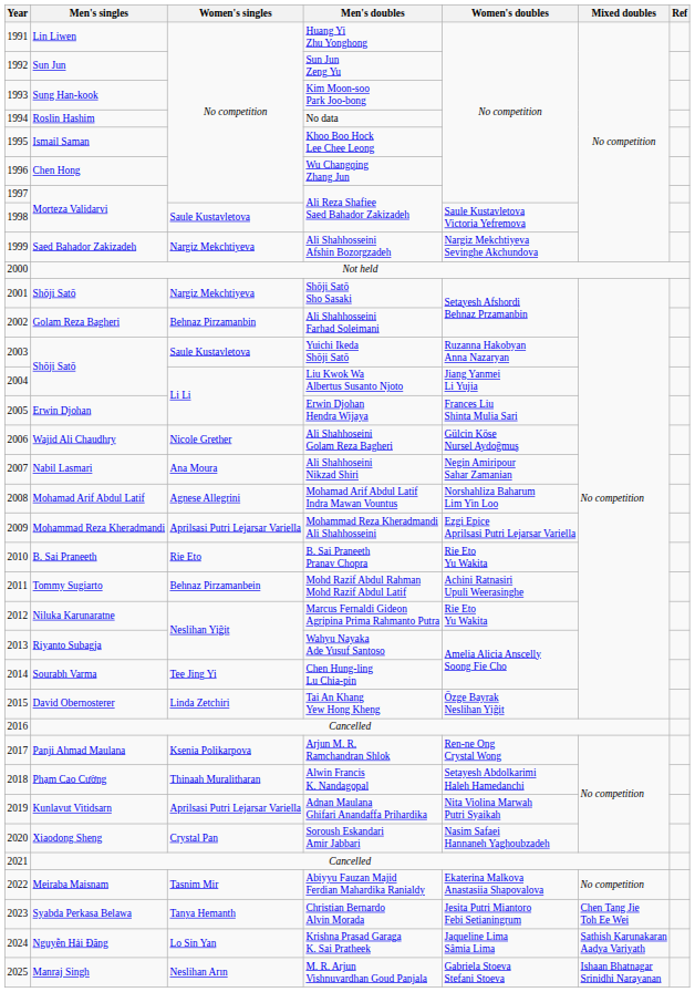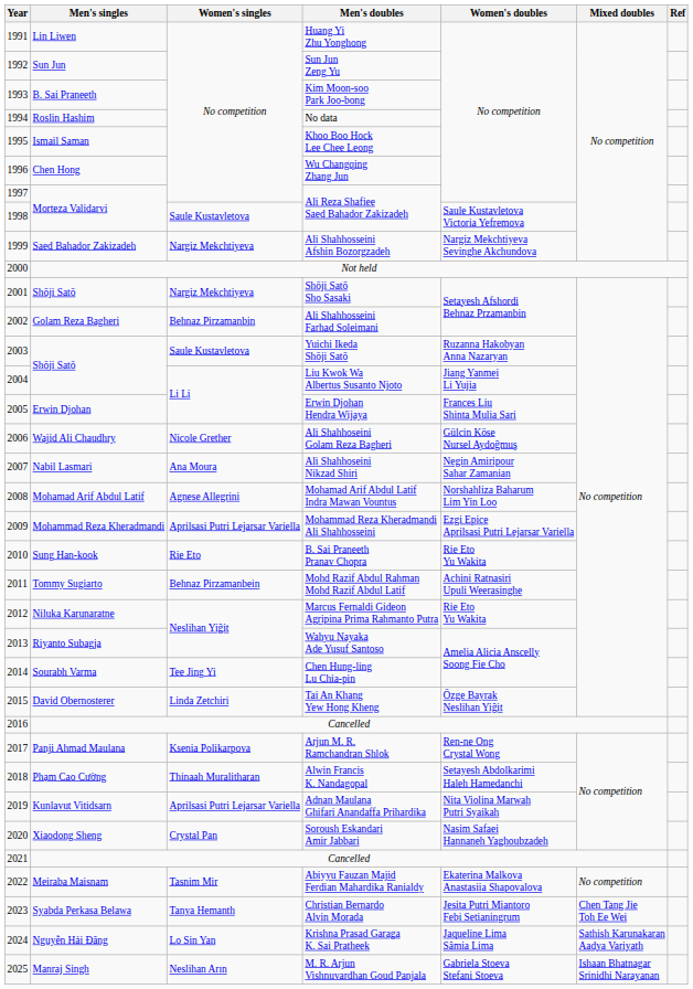Kim Moon-soo Park Joo-bong | Men's singles: Sung Han-kook -> B. Sai Praneeth
B. Sai Praneeth Pranav Chopra | Men's singles: B. Sai Praneeth -> Sung Han-kook
